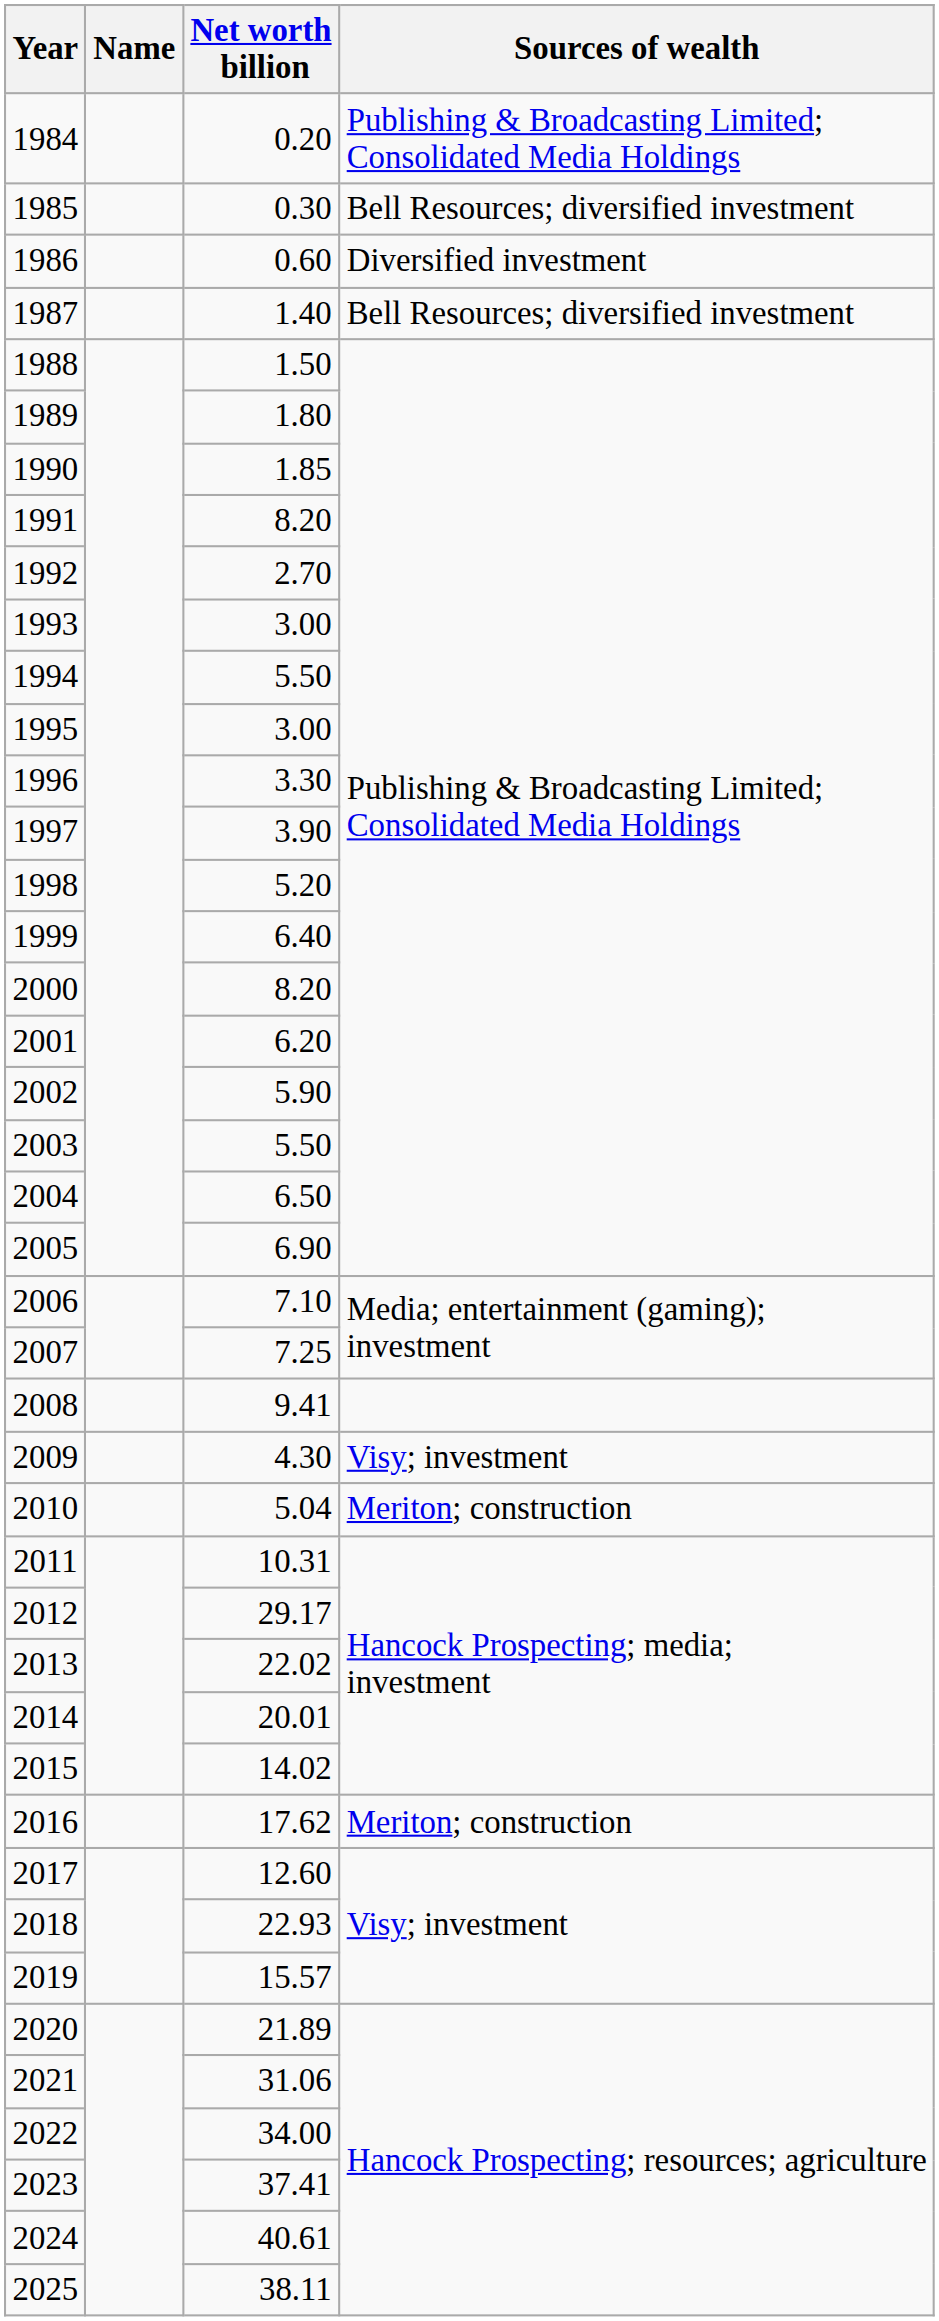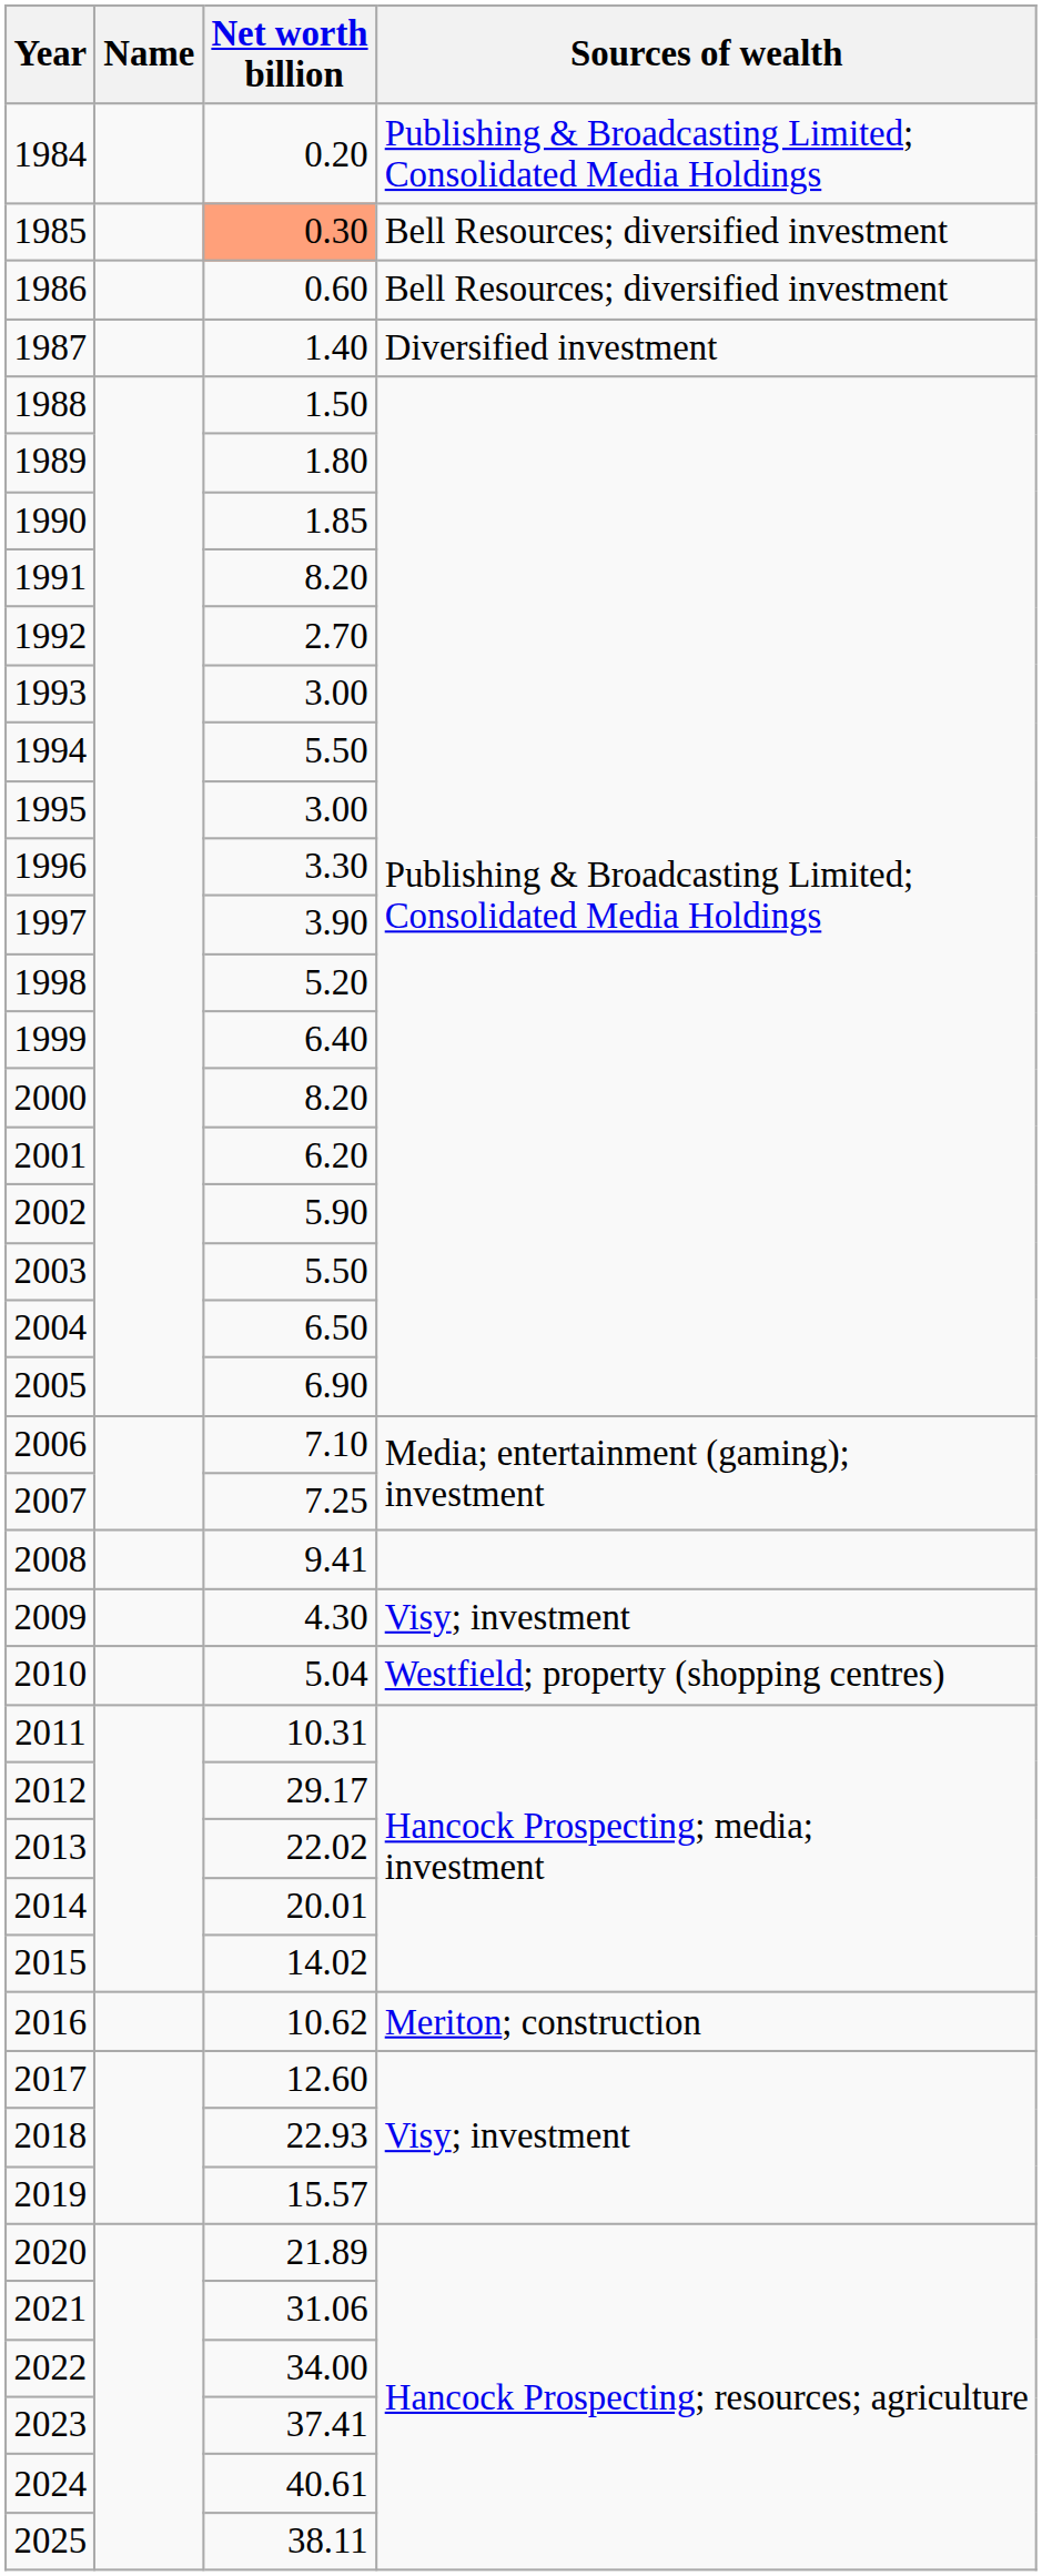1985 | Net worth billion: no background -> lightsalmon background
1986 | Sources of wealth: Diversified investment -> Bell Resources; diversified investment
1987 | Sources of wealth: Bell Resources; diversified investment -> Diversified investment
2010 | Sources of wealth: Meriton; construction -> Westfield; property (shopping centres)
2016 | Net worth billion: 17.62 -> 10.62
